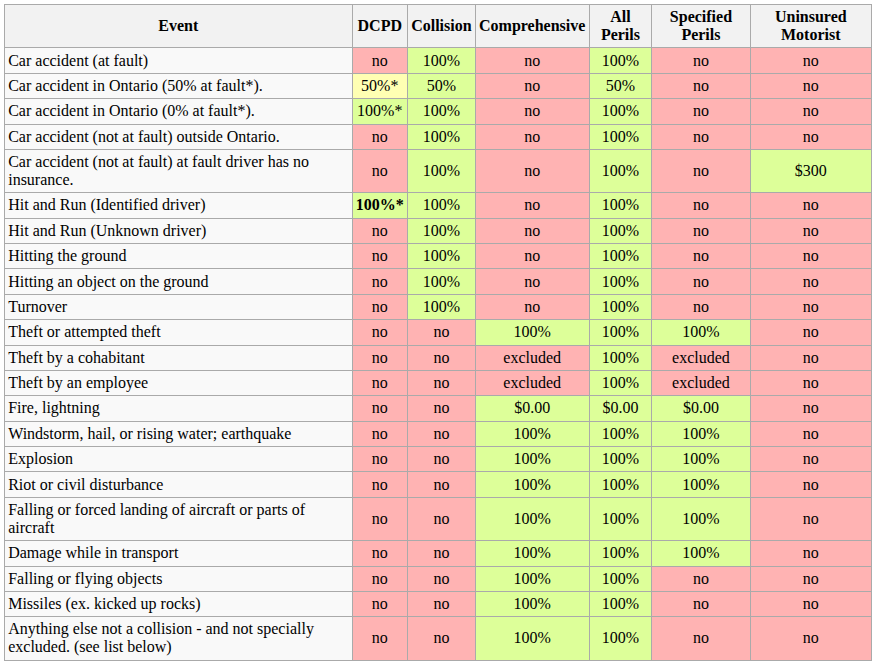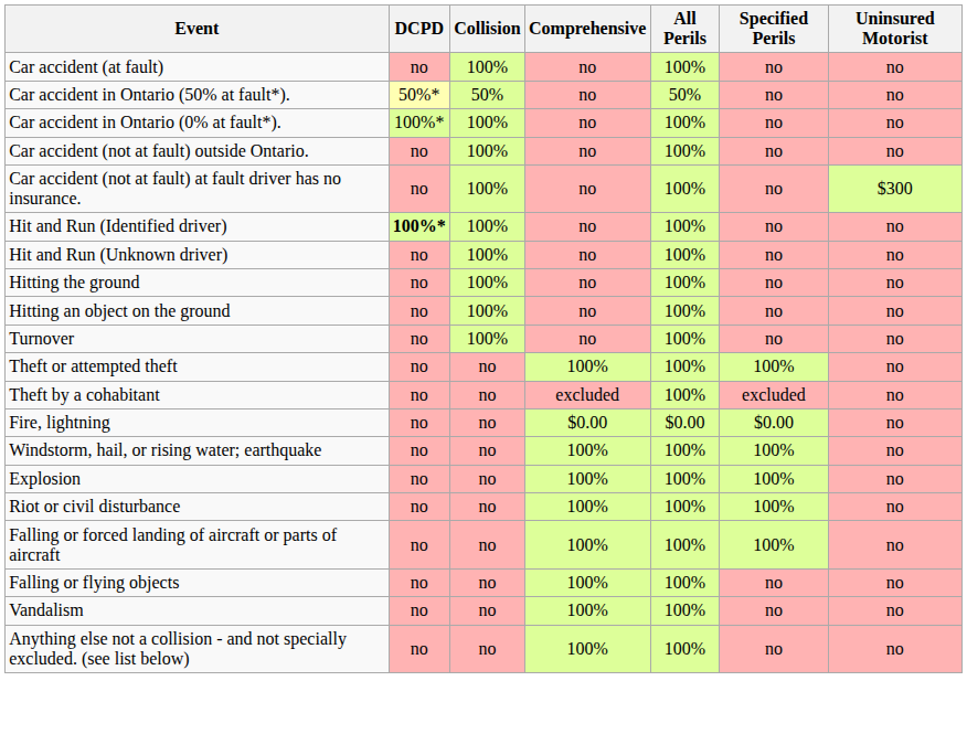- row: Theft by an employee | no | no | excluded | 100% | excluded | no
- row: Damage while in transport | no | no | 100% | 100% | 100% | no
- row: Missiles (ex. kicked up rocks) | no | no | 100% | 100% | no | no
+ row: Vandalism | no | no | 100% | 100% | no | no
